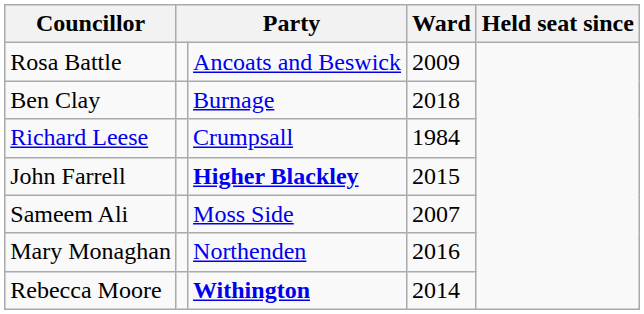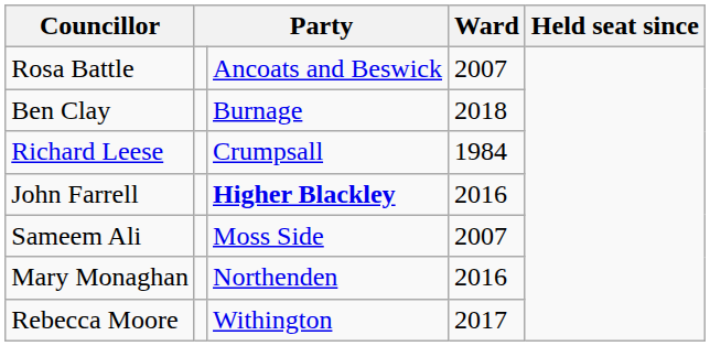Rosa Battle | Ward: 2009 -> 2007
John Farrell | Ward: 2015 -> 2016
Rebecca Moore | column 3: bold -> normal
Rebecca Moore | Ward: 2014 -> 2017
